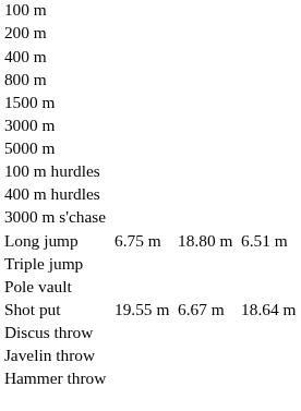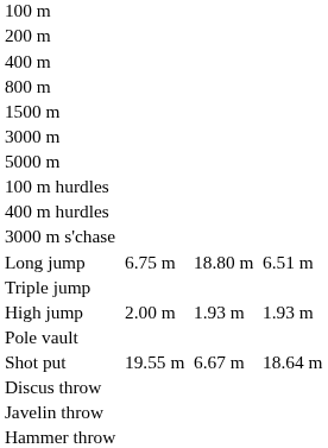+ row: High jump | 2.00 m | 1.93 m | 1.93 m
